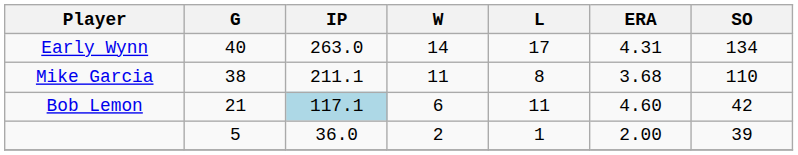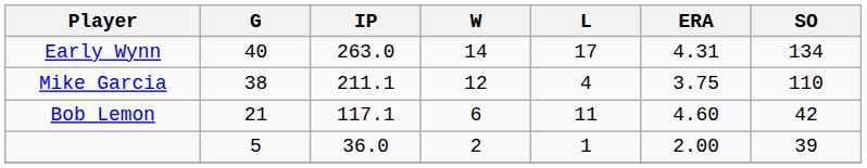Mike Garcia | W: 11 -> 12
Mike Garcia | L: 8 -> 4
Mike Garcia | ERA: 3.68 -> 3.75
Bob Lemon | IP: lightblue background -> no background
